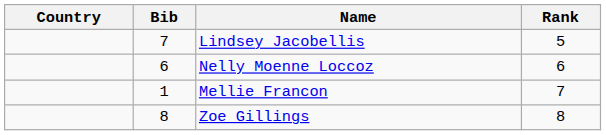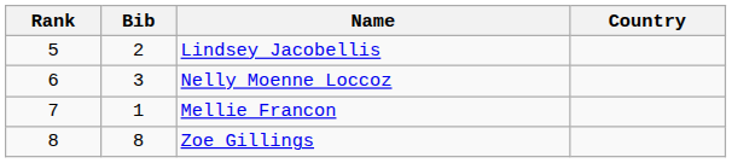columns swapped: Rank <-> Country
Lindsey Jacobellis | Bib: 7 -> 2
Nelly Moenne Loccoz | Bib: 6 -> 3
